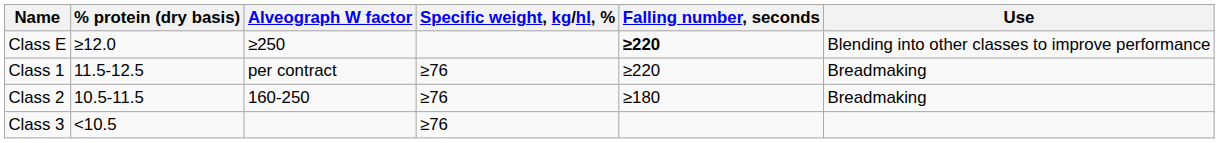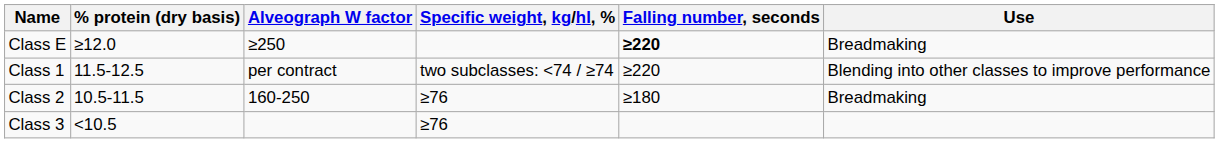Class E | Use: Blending into other classes to improve performance -> Breadmaking
Class 1 | Specific weight, kg/hl, %: ≥76 -> two subclasses: <74 / ≥74
Class 1 | Use: Breadmaking -> Blending into other classes to improve performance
